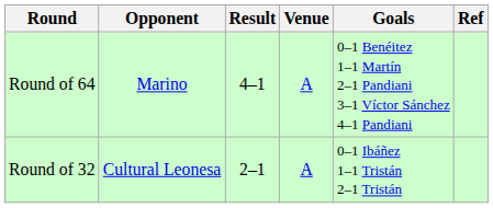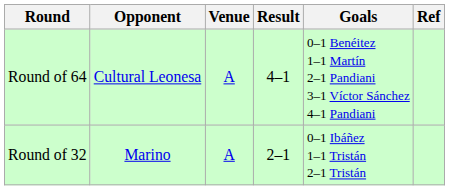columns swapped: Venue <-> Result
Round of 64 | Opponent: Marino -> Cultural Leonesa
Round of 32 | Opponent: Cultural Leonesa -> Marino
